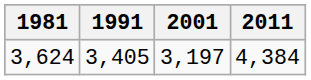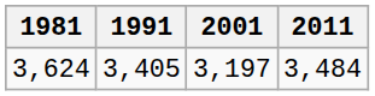3,624 | 2011: 4,384 -> 3,484
